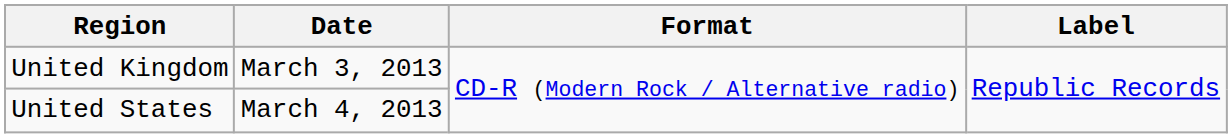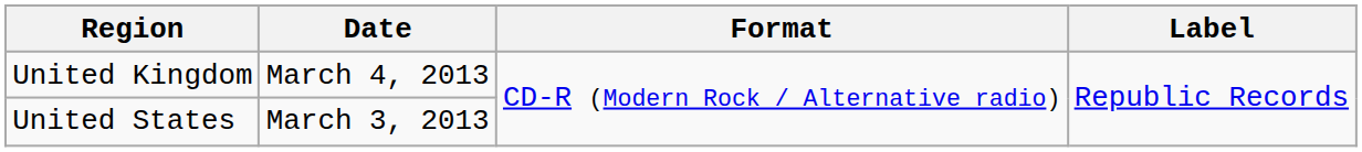United Kingdom | Date: March 3, 2013 -> March 4, 2013
United States | Date: March 4, 2013 -> March 3, 2013
